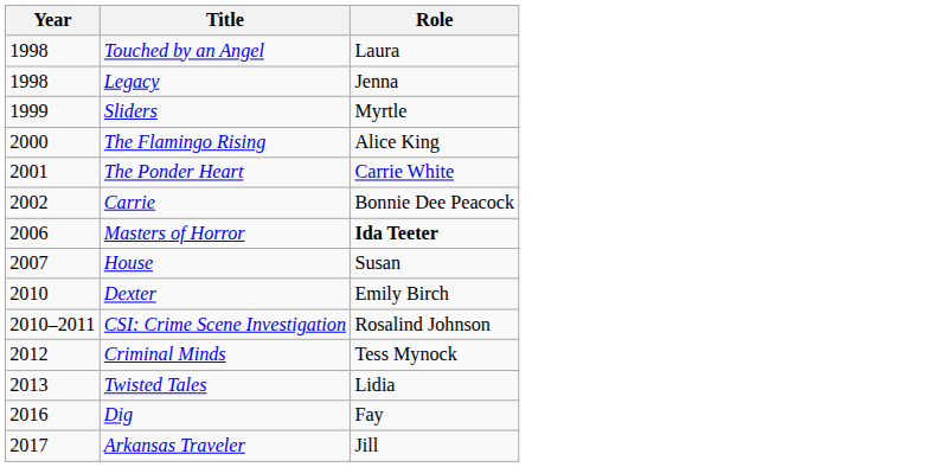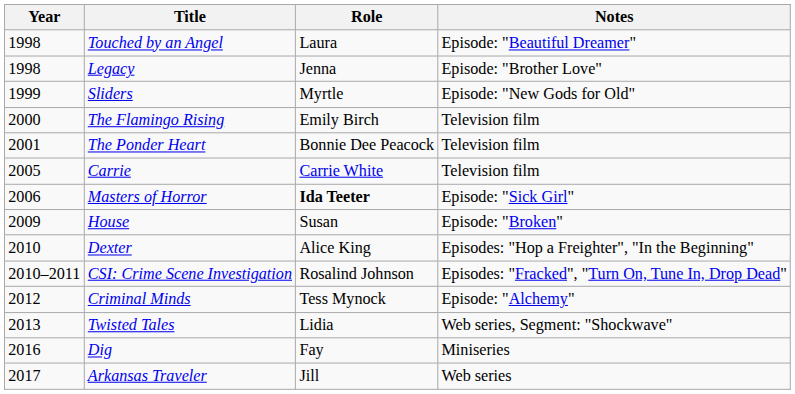+ column: Notes | Episode: "Beautiful Dreamer" | Episode: "Brother Love" | Episode: "New Gods for Old" | Television film | Television film | Television film | Episode: "Sick Girl" | Episode: "Broken" | Episodes: "Hop a Freighter", "In the Beginning" | Episodes: "Fracked", "Turn On, Tune In, Drop Dead" | Episode: "Alchemy" | Web series, Segment: "Shockwave" | Miniseries | Web series
The Flamingo Rising | Role: Alice King -> Emily Birch
The Ponder Heart | Role: Carrie White -> Bonnie Dee Peacock
Carrie | Year: 2002 -> 2005
Carrie | Role: Bonnie Dee Peacock -> Carrie White
House | Year: 2007 -> 2009
Dexter | Role: Emily Birch -> Alice King
